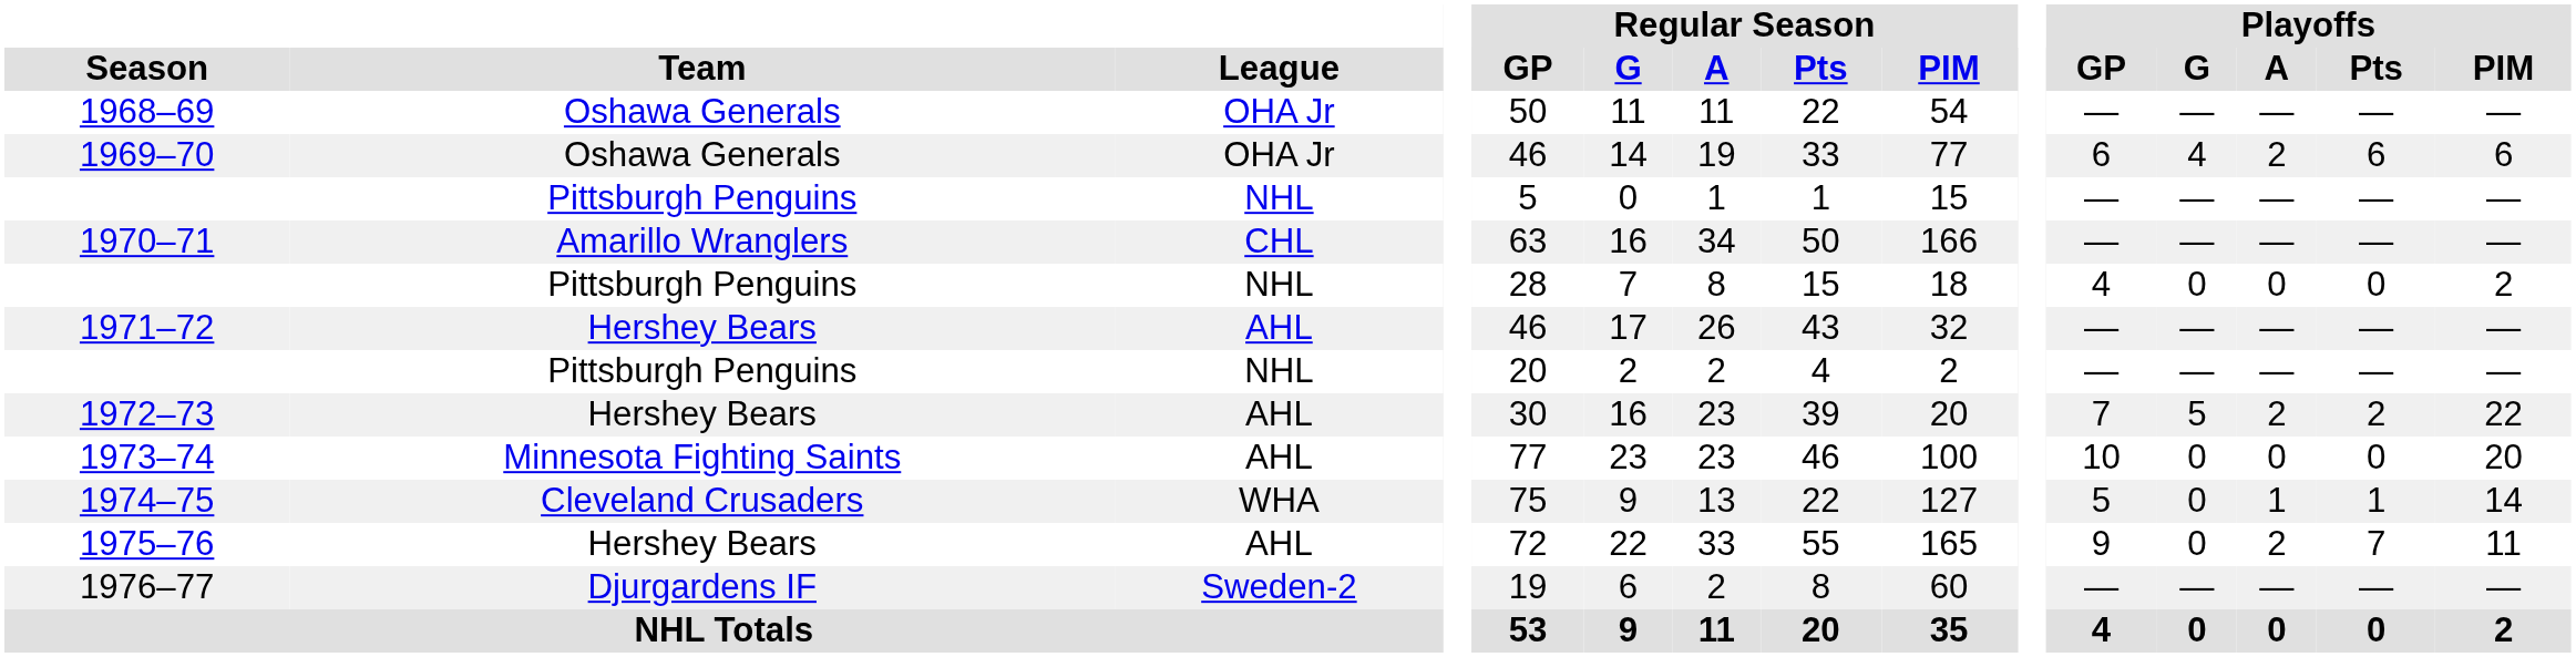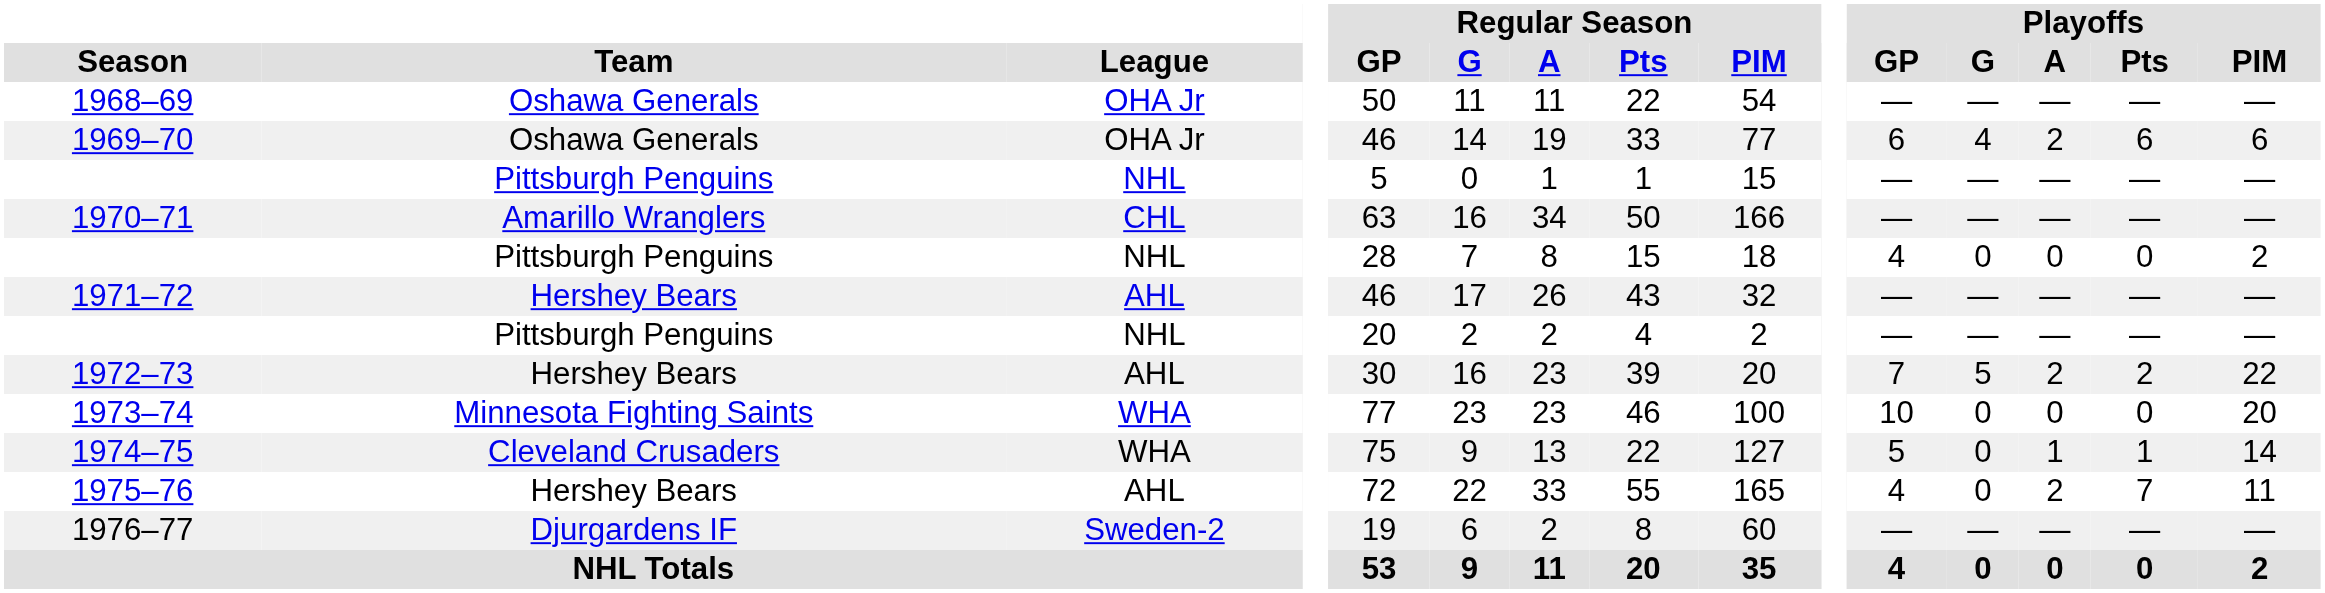1973–74 | League: AHL -> WHA
1975–76 | Playoffs / GP: 9 -> 4
